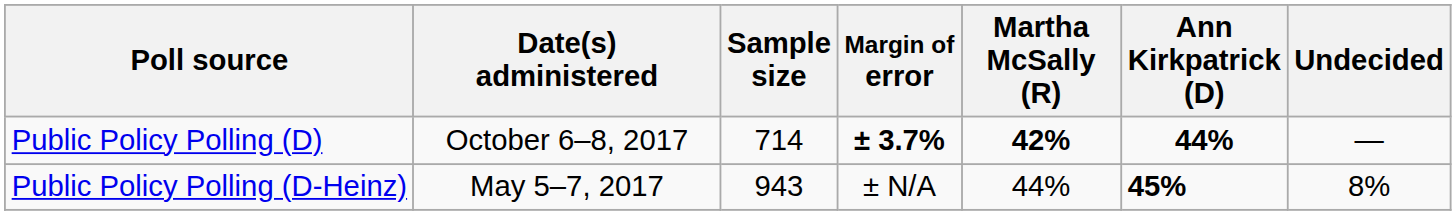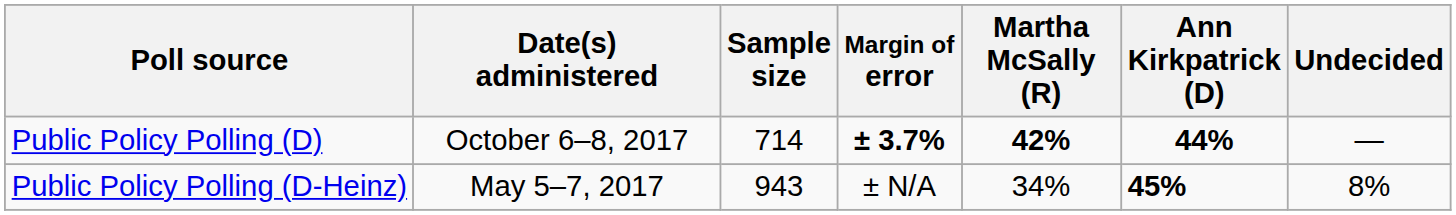Public Policy Polling (D-Heinz) | Martha McSally (R): 44% -> 34%
